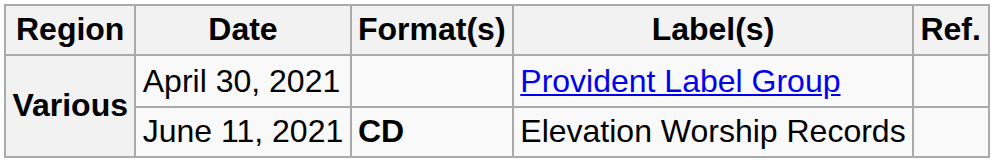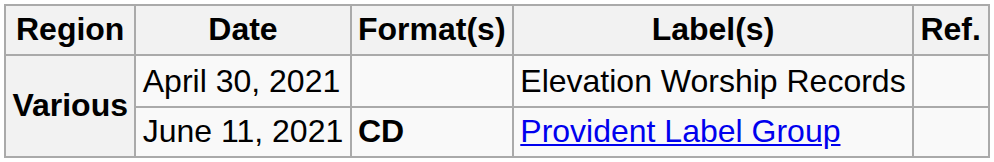April 30, 2021 | Label(s): Provident Label Group -> Elevation Worship Records
June 11, 2021 | Label(s): Elevation Worship Records -> Provident Label Group
